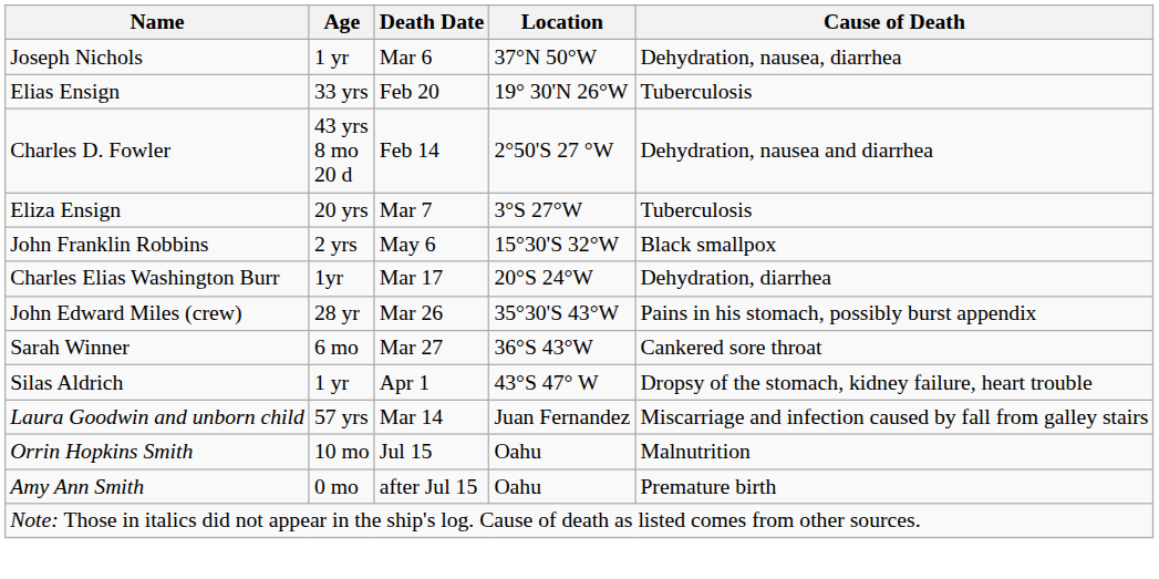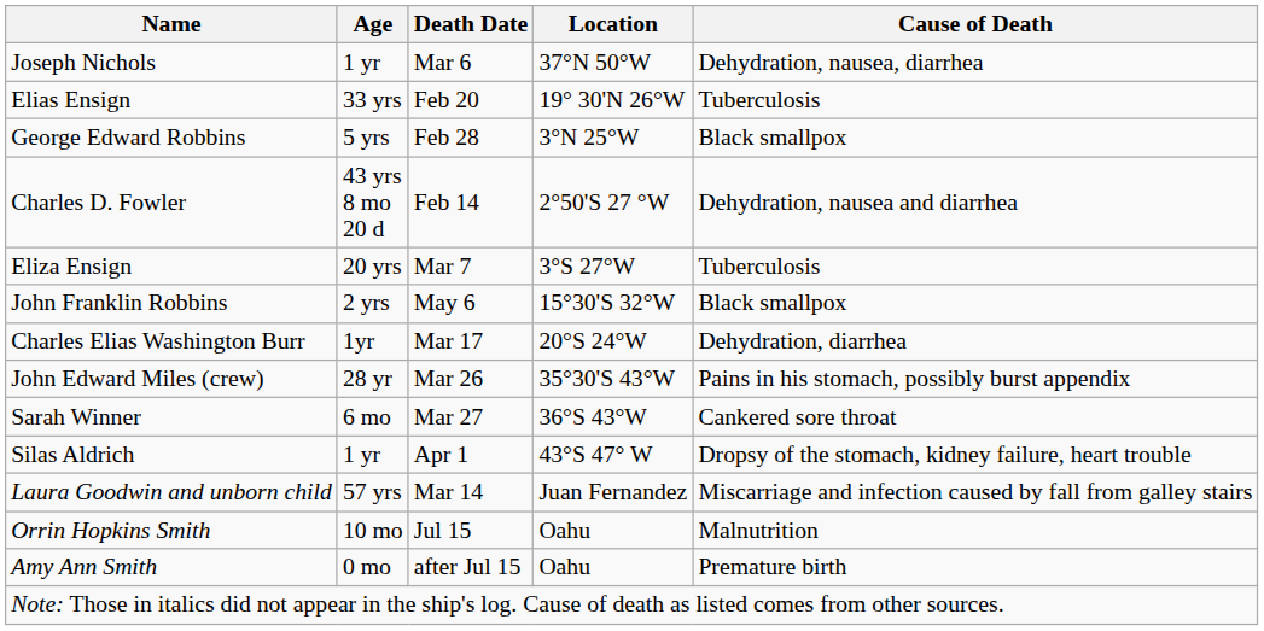+ row: George Edward Robbins | 5 yrs | Feb 28 | 3°N 25°W | Black smallpox
